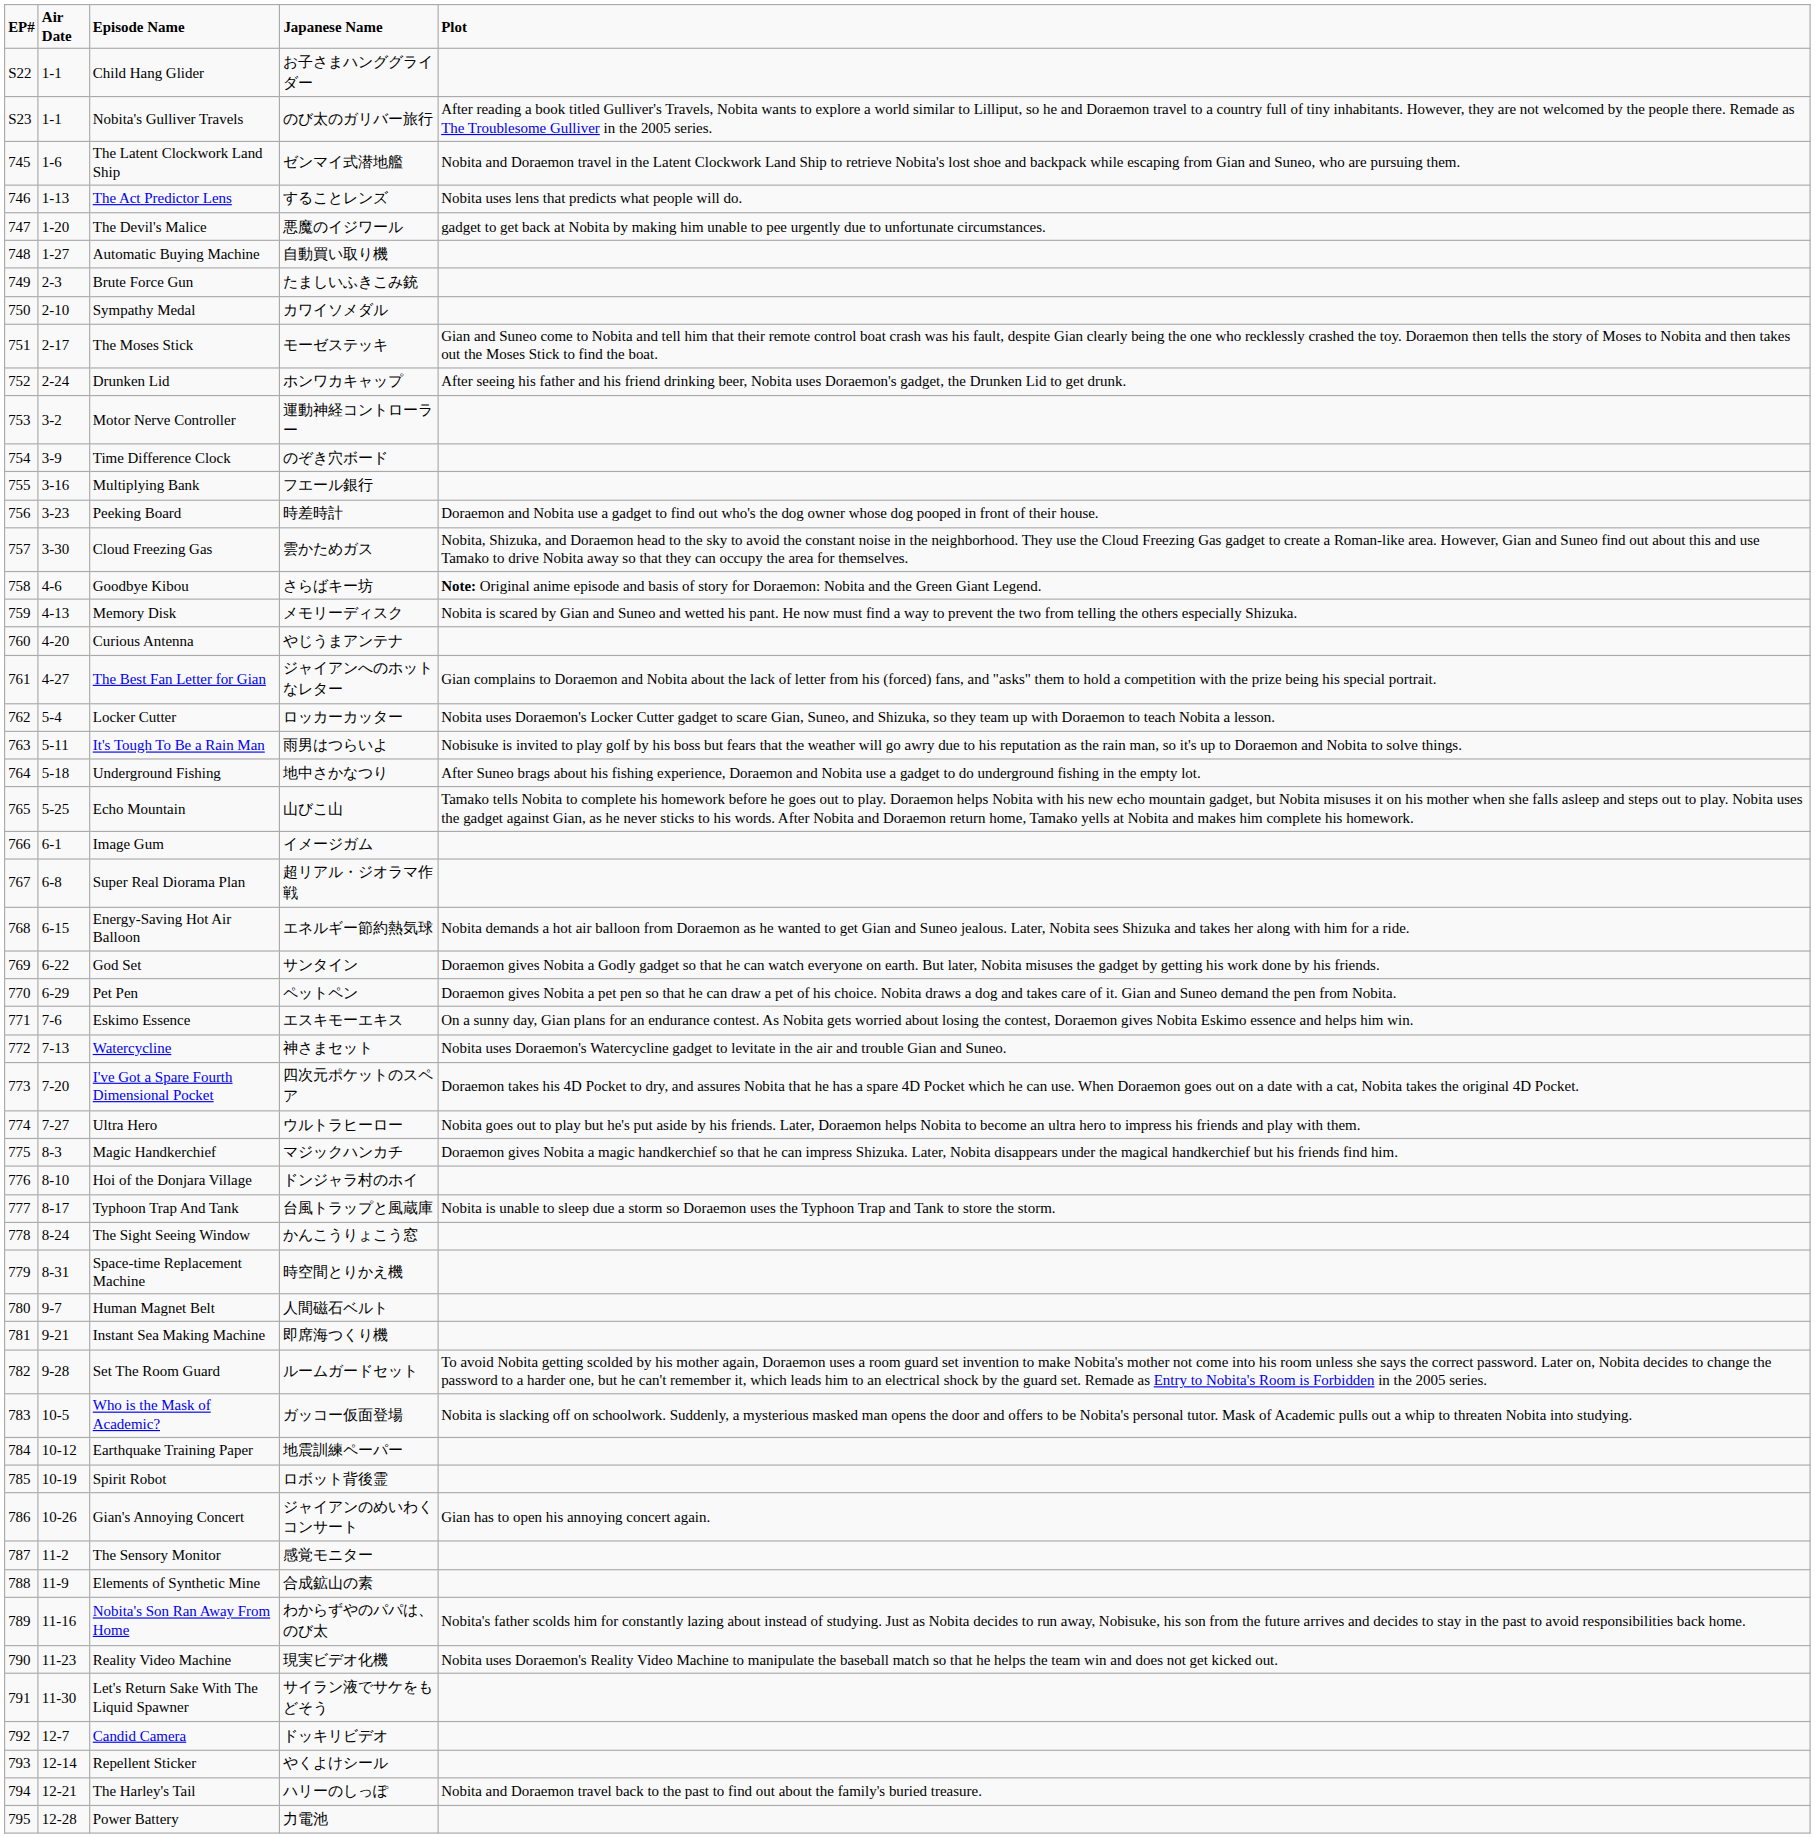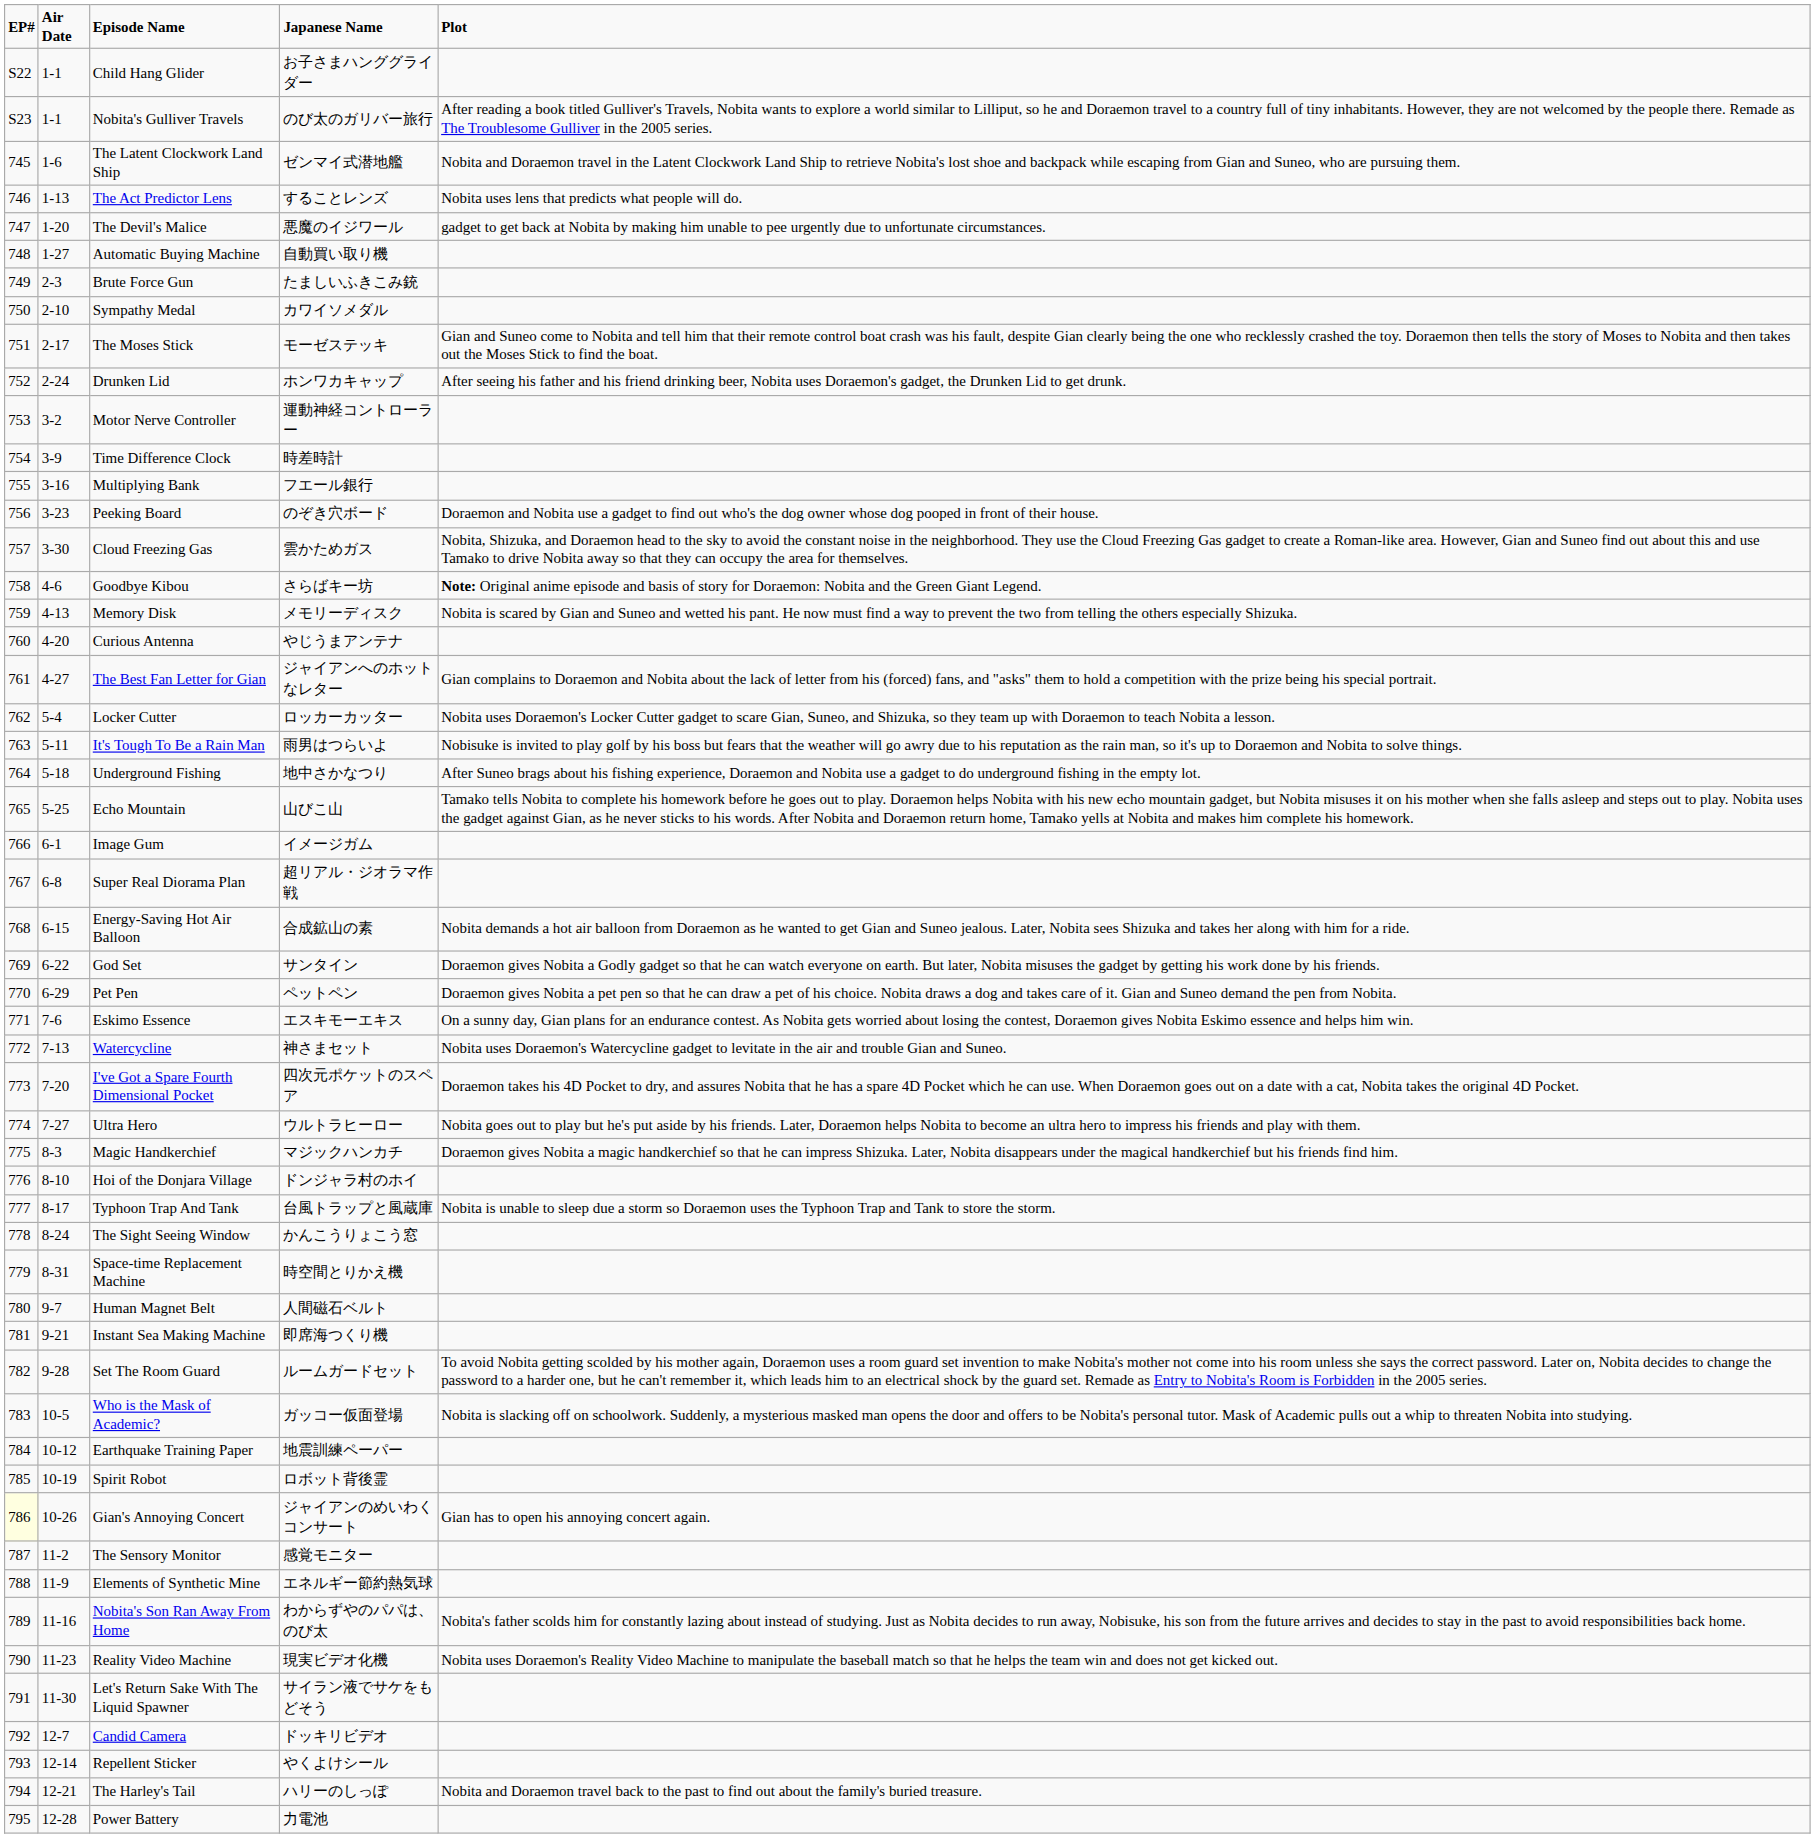Time Difference Clock | Japanese Name: のぞき穴ボード -> 時差時計
Peeking Board | Japanese Name: 時差時計 -> のぞき穴ボード
Energy-Saving Hot Air Balloon | Japanese Name: エネルギー節約熱気球 -> 合成鉱山の素
Gian's Annoying Concert | EP#: no background -> lightyellow background
Elements of Synthetic Mine | Japanese Name: 合成鉱山の素 -> エネルギー節約熱気球
